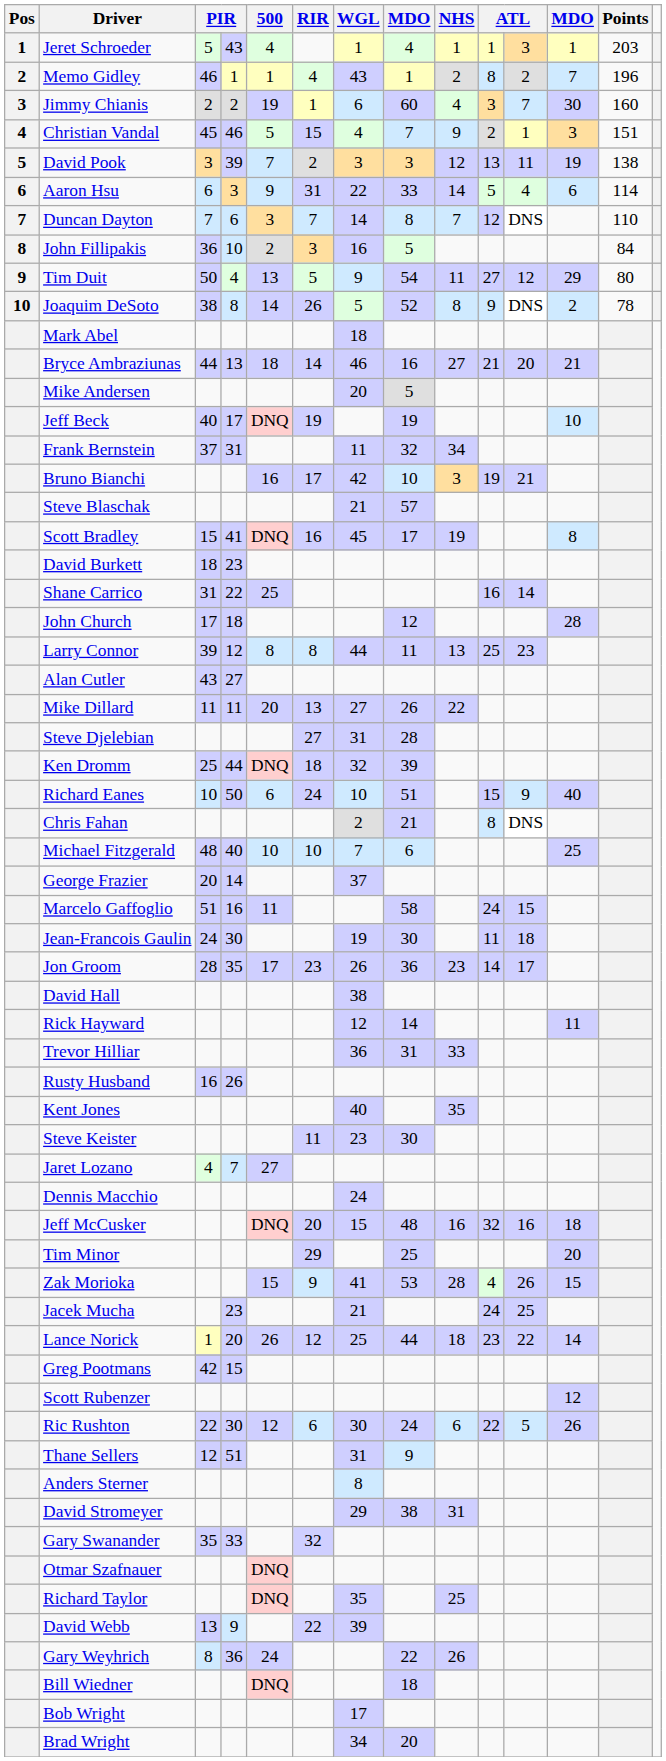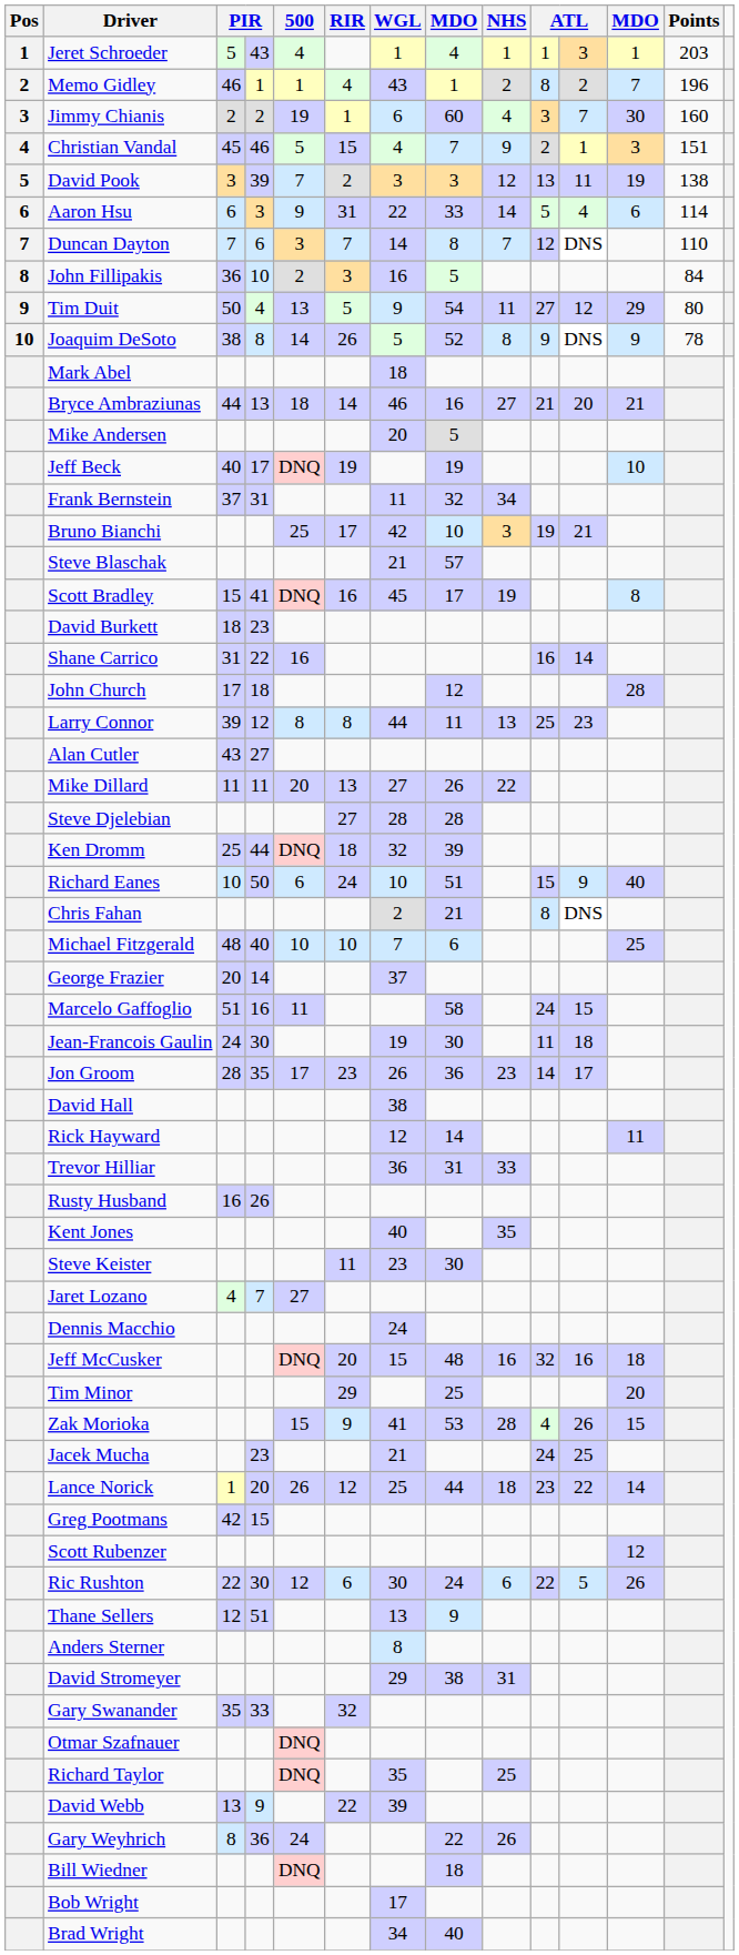Joaquim DeSoto | column 12: 2 -> 9
Bruno Bianchi | 500: 16 -> 25
Shane Carrico | 500: 25 -> 16
Steve Djelebian | WGL: 31 -> 28
Thane Sellers | WGL: 31 -> 13
Brad Wright | column 8: 20 -> 40
